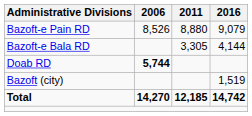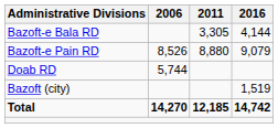rows swapped: Bazoft-e Bala RD <-> Bazoft-e Pain RD
Doab RD | 2006: bold -> normal
